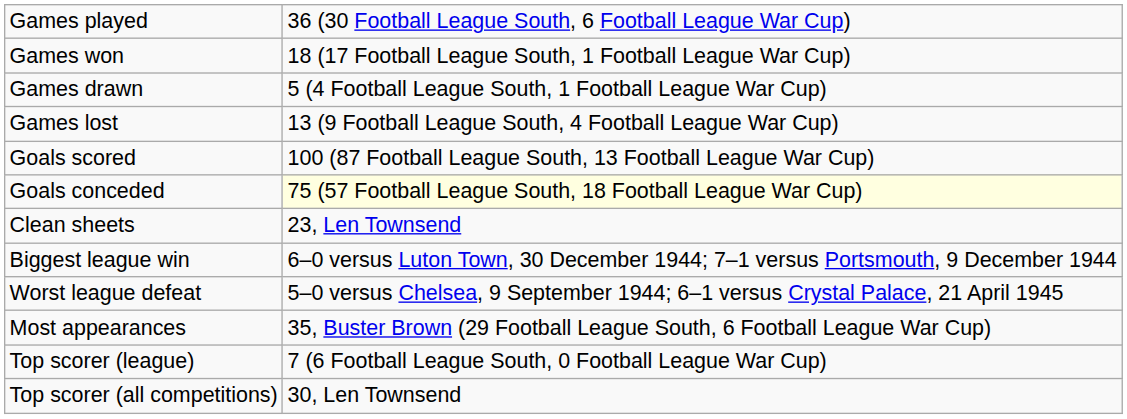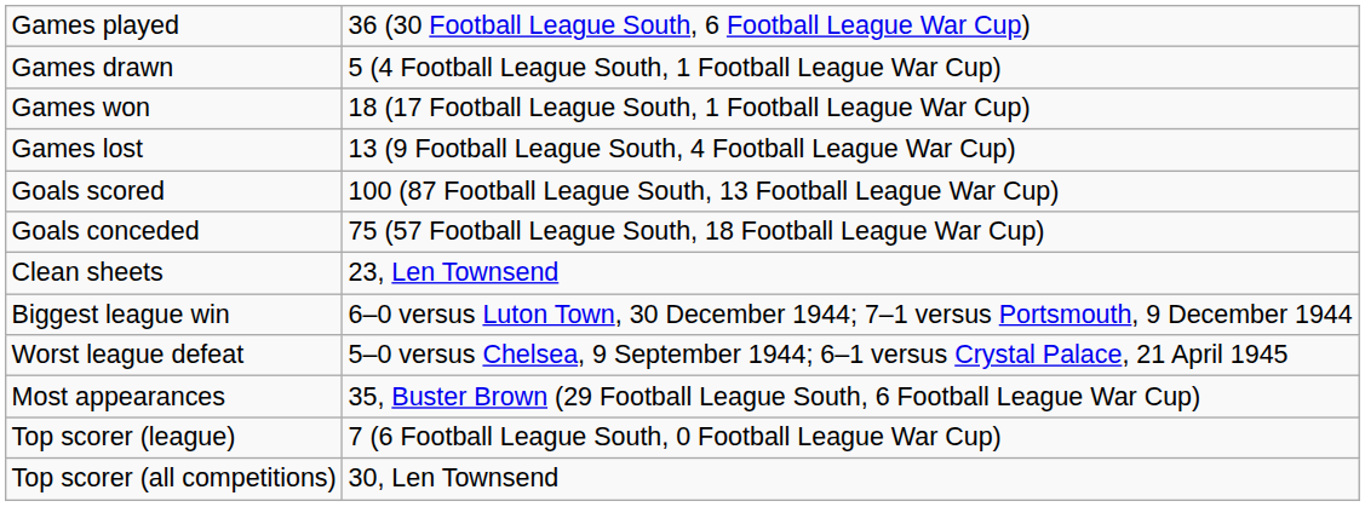rows swapped: Games won <-> Games drawn
Goals conceded | column 2: lightyellow background -> no background
